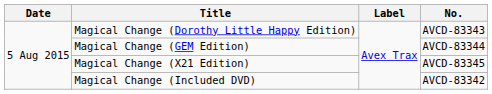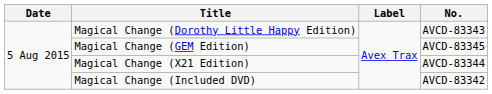Magical Change (GEM Edition) | No.: AVCD-83344 -> AVCD-83345
Magical Change (X21 Edition) | No.: AVCD-83345 -> AVCD-83344
